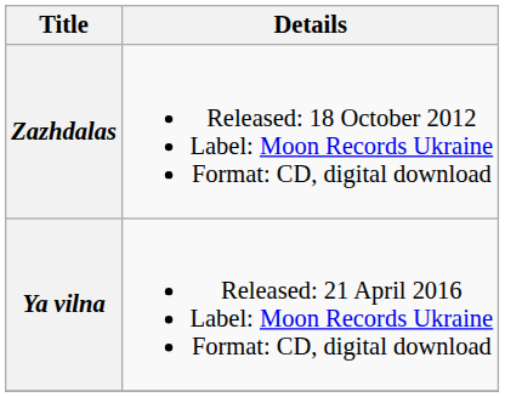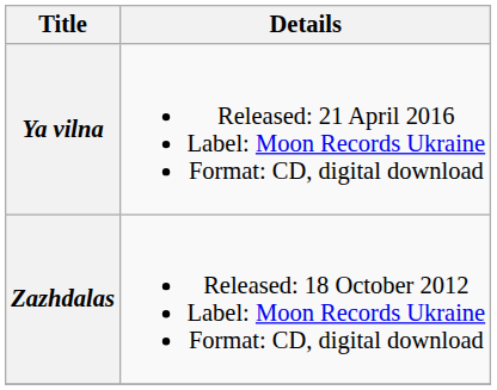rows swapped: Zazhdalas <-> Ya vilna
